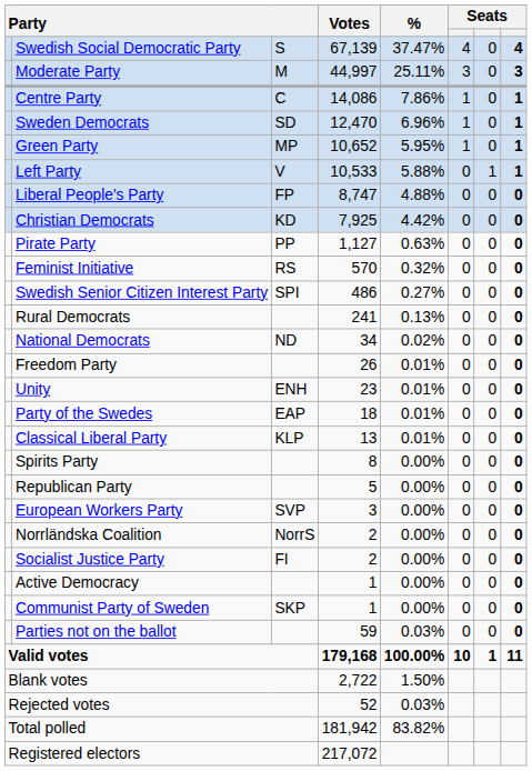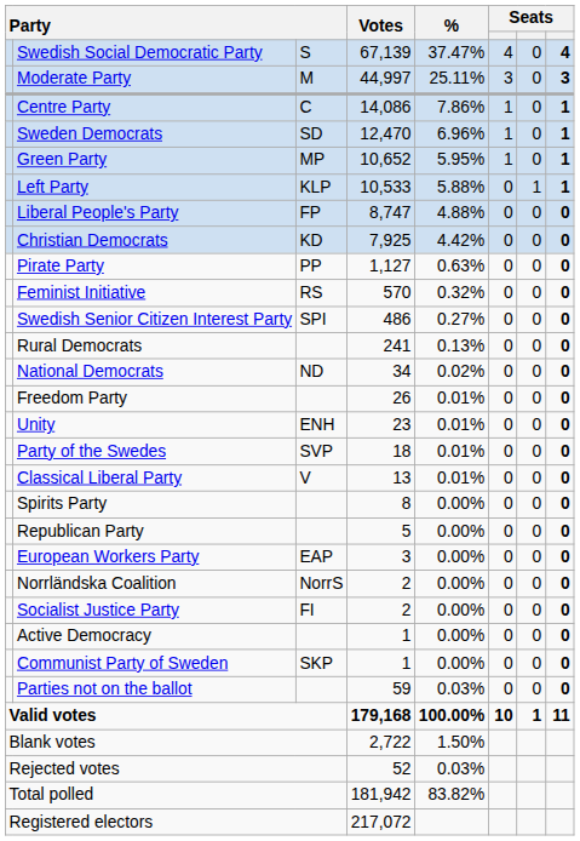Left Party | column 3: V -> KLP
Party of the Swedes | column 3: EAP -> SVP
Classical Liberal Party | column 3: KLP -> V
European Workers Party | column 3: SVP -> EAP
